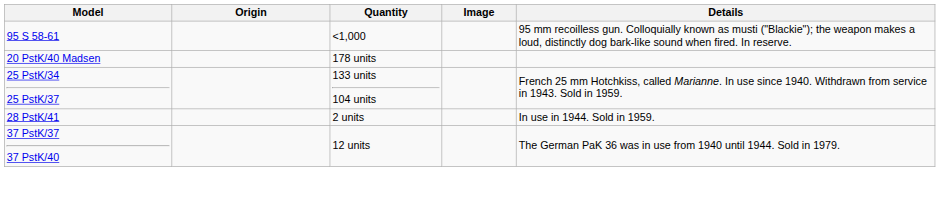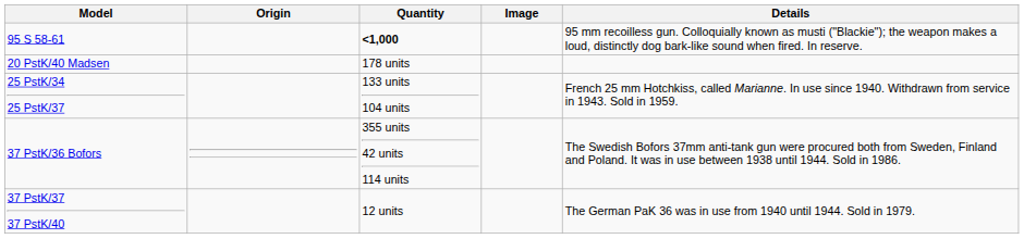95 S 58-61 | Quantity: normal -> bold
- row: 28 PstK/41 | 2 units | In use in 1944. Sold in 1959.
+ row: 37 PstK/36 Bofors | 355 units 42 units 114 units | The Swedish Bofors 37mm anti-tank gun were procured both from Sweden, Finland and Poland. It was in use between 1938 until 1944. Sold in 1986.
